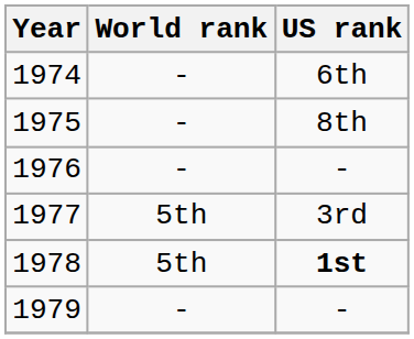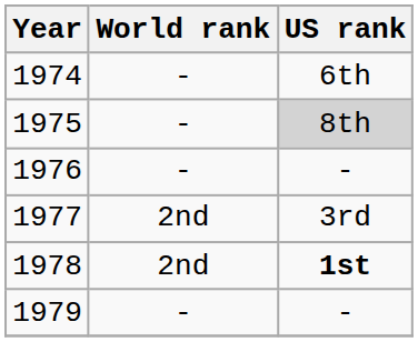1975 | US rank: no background -> lightgrey background
1977 | World rank: 5th -> 2nd
1978 | World rank: 5th -> 2nd
